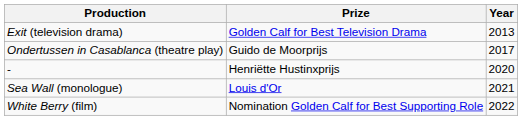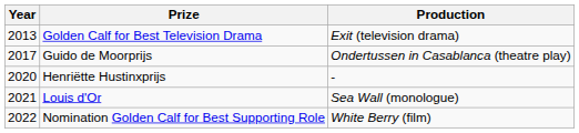columns swapped: Year <-> Production
